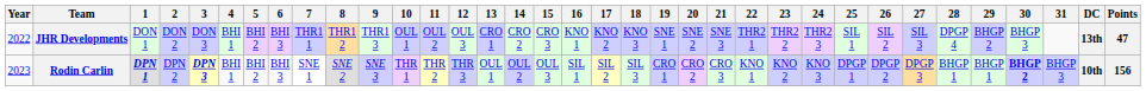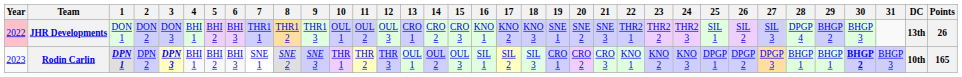JHR Developments | Year: no background -> pink background
JHR Developments | Points: 47 -> 26
Rodin Carlin | Points: 156 -> 165
